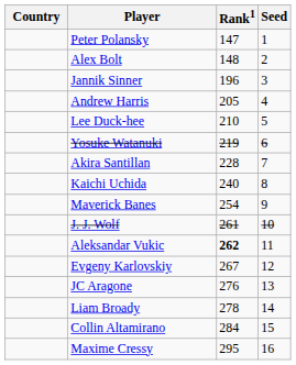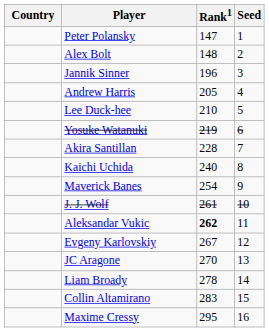JC Aragone | Rank1: 276 -> 270
Collin Altamirano | Rank1: 284 -> 283
